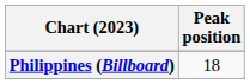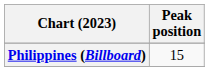Philippines (Billboard) | Peak position: 18 -> 15
